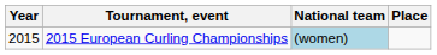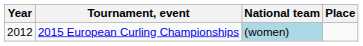2015 European Curling Championships | Year: 2015 -> 2012
